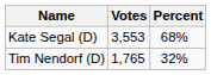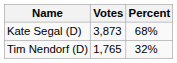Kate Segal (D) | Votes: 3,553 -> 3,873
